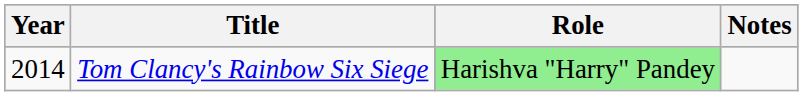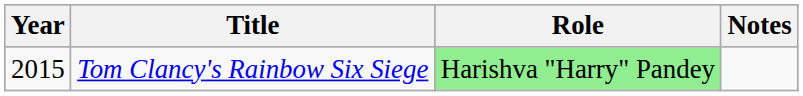Tom Clancy's Rainbow Six Siege | Year: 2014 -> 2015
